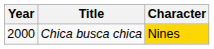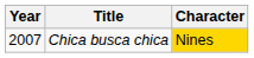Chica busca chica | Year: 2000 -> 2007
